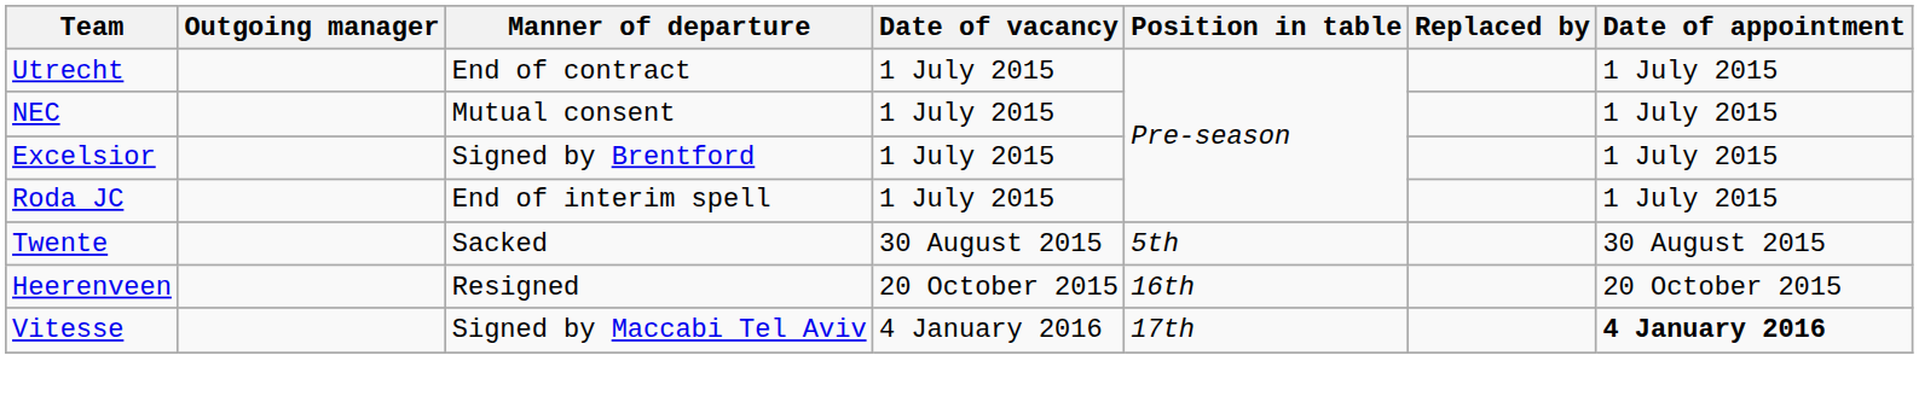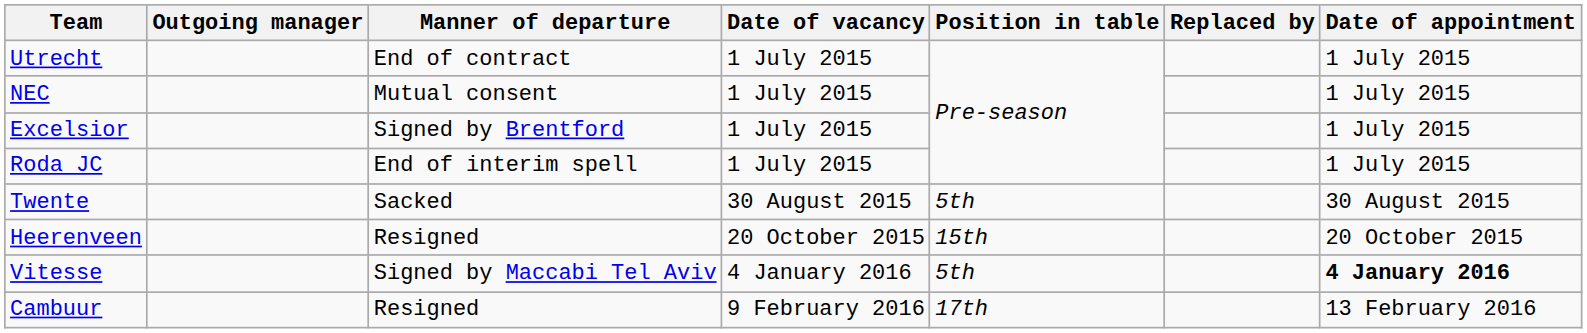Heerenveen | Position in table: 16th -> 15th
Vitesse | Position in table: 17th -> 5th
+ row: Cambuur | Resigned | 9 February 2016 | 17th | 13 February 2016
